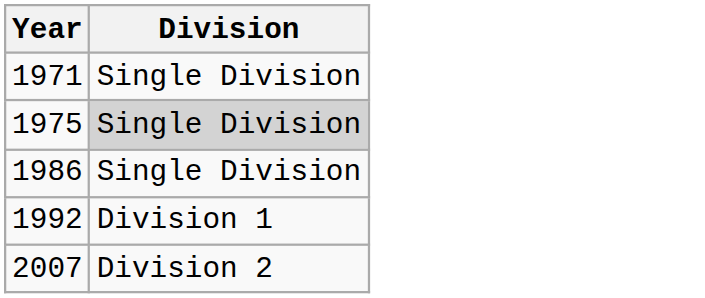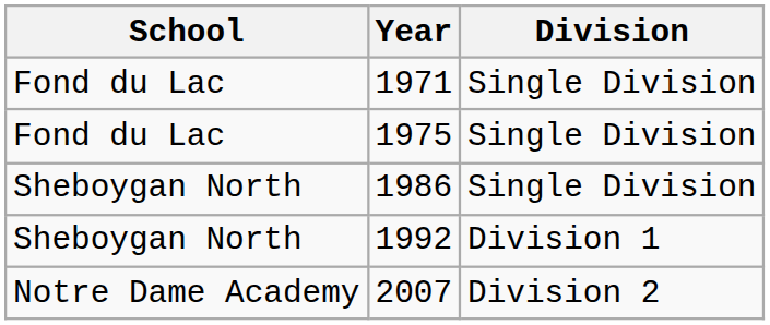+ column: School | Fond du Lac | Fond du Lac | Sheboygan North | Sheboygan North | Notre Dame Academy
1975 | Division: lightgrey background -> no background
